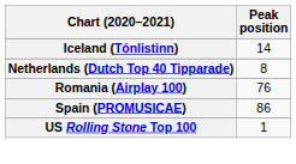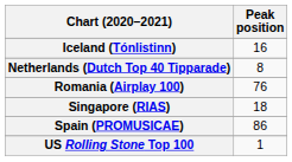Iceland (Tónlistinn) | Peak position: 14 -> 16
+ row: Singapore (RIAS) | 18
